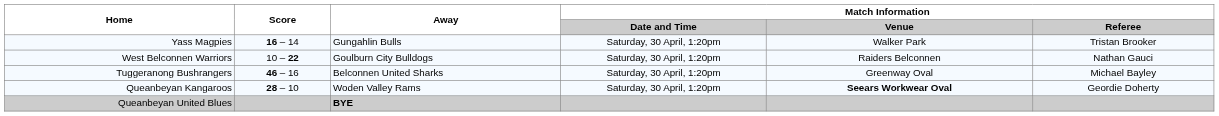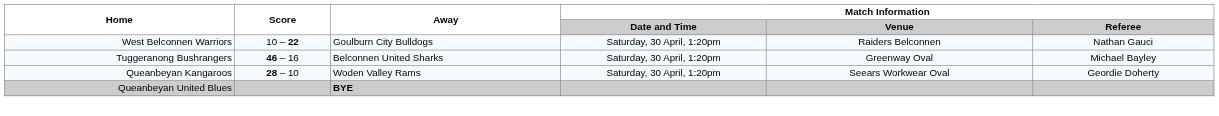- row: Yass Magpies | 16 – 14 | Gungahlin Bulls | Saturday, 30 April, 1:20pm | Walker Park | Tristan Brooker
Queanbeyan Kangaroos | Match Information / Venue: bold -> normal
